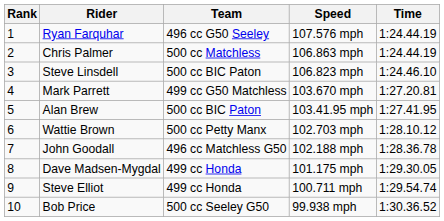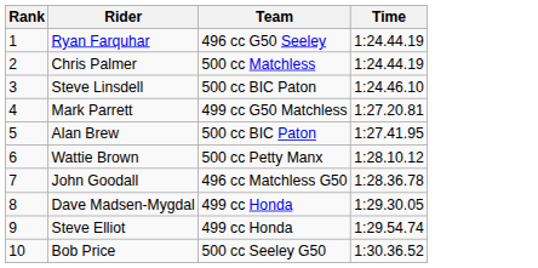- column: Speed | 107.576 mph | 106.863 mph | 106.823 mph | 103.670 mph | 103.41.95 mph | 102.703 mph | 102.188 mph | 101.175 mph | 100.711 mph | 99.938 mph
